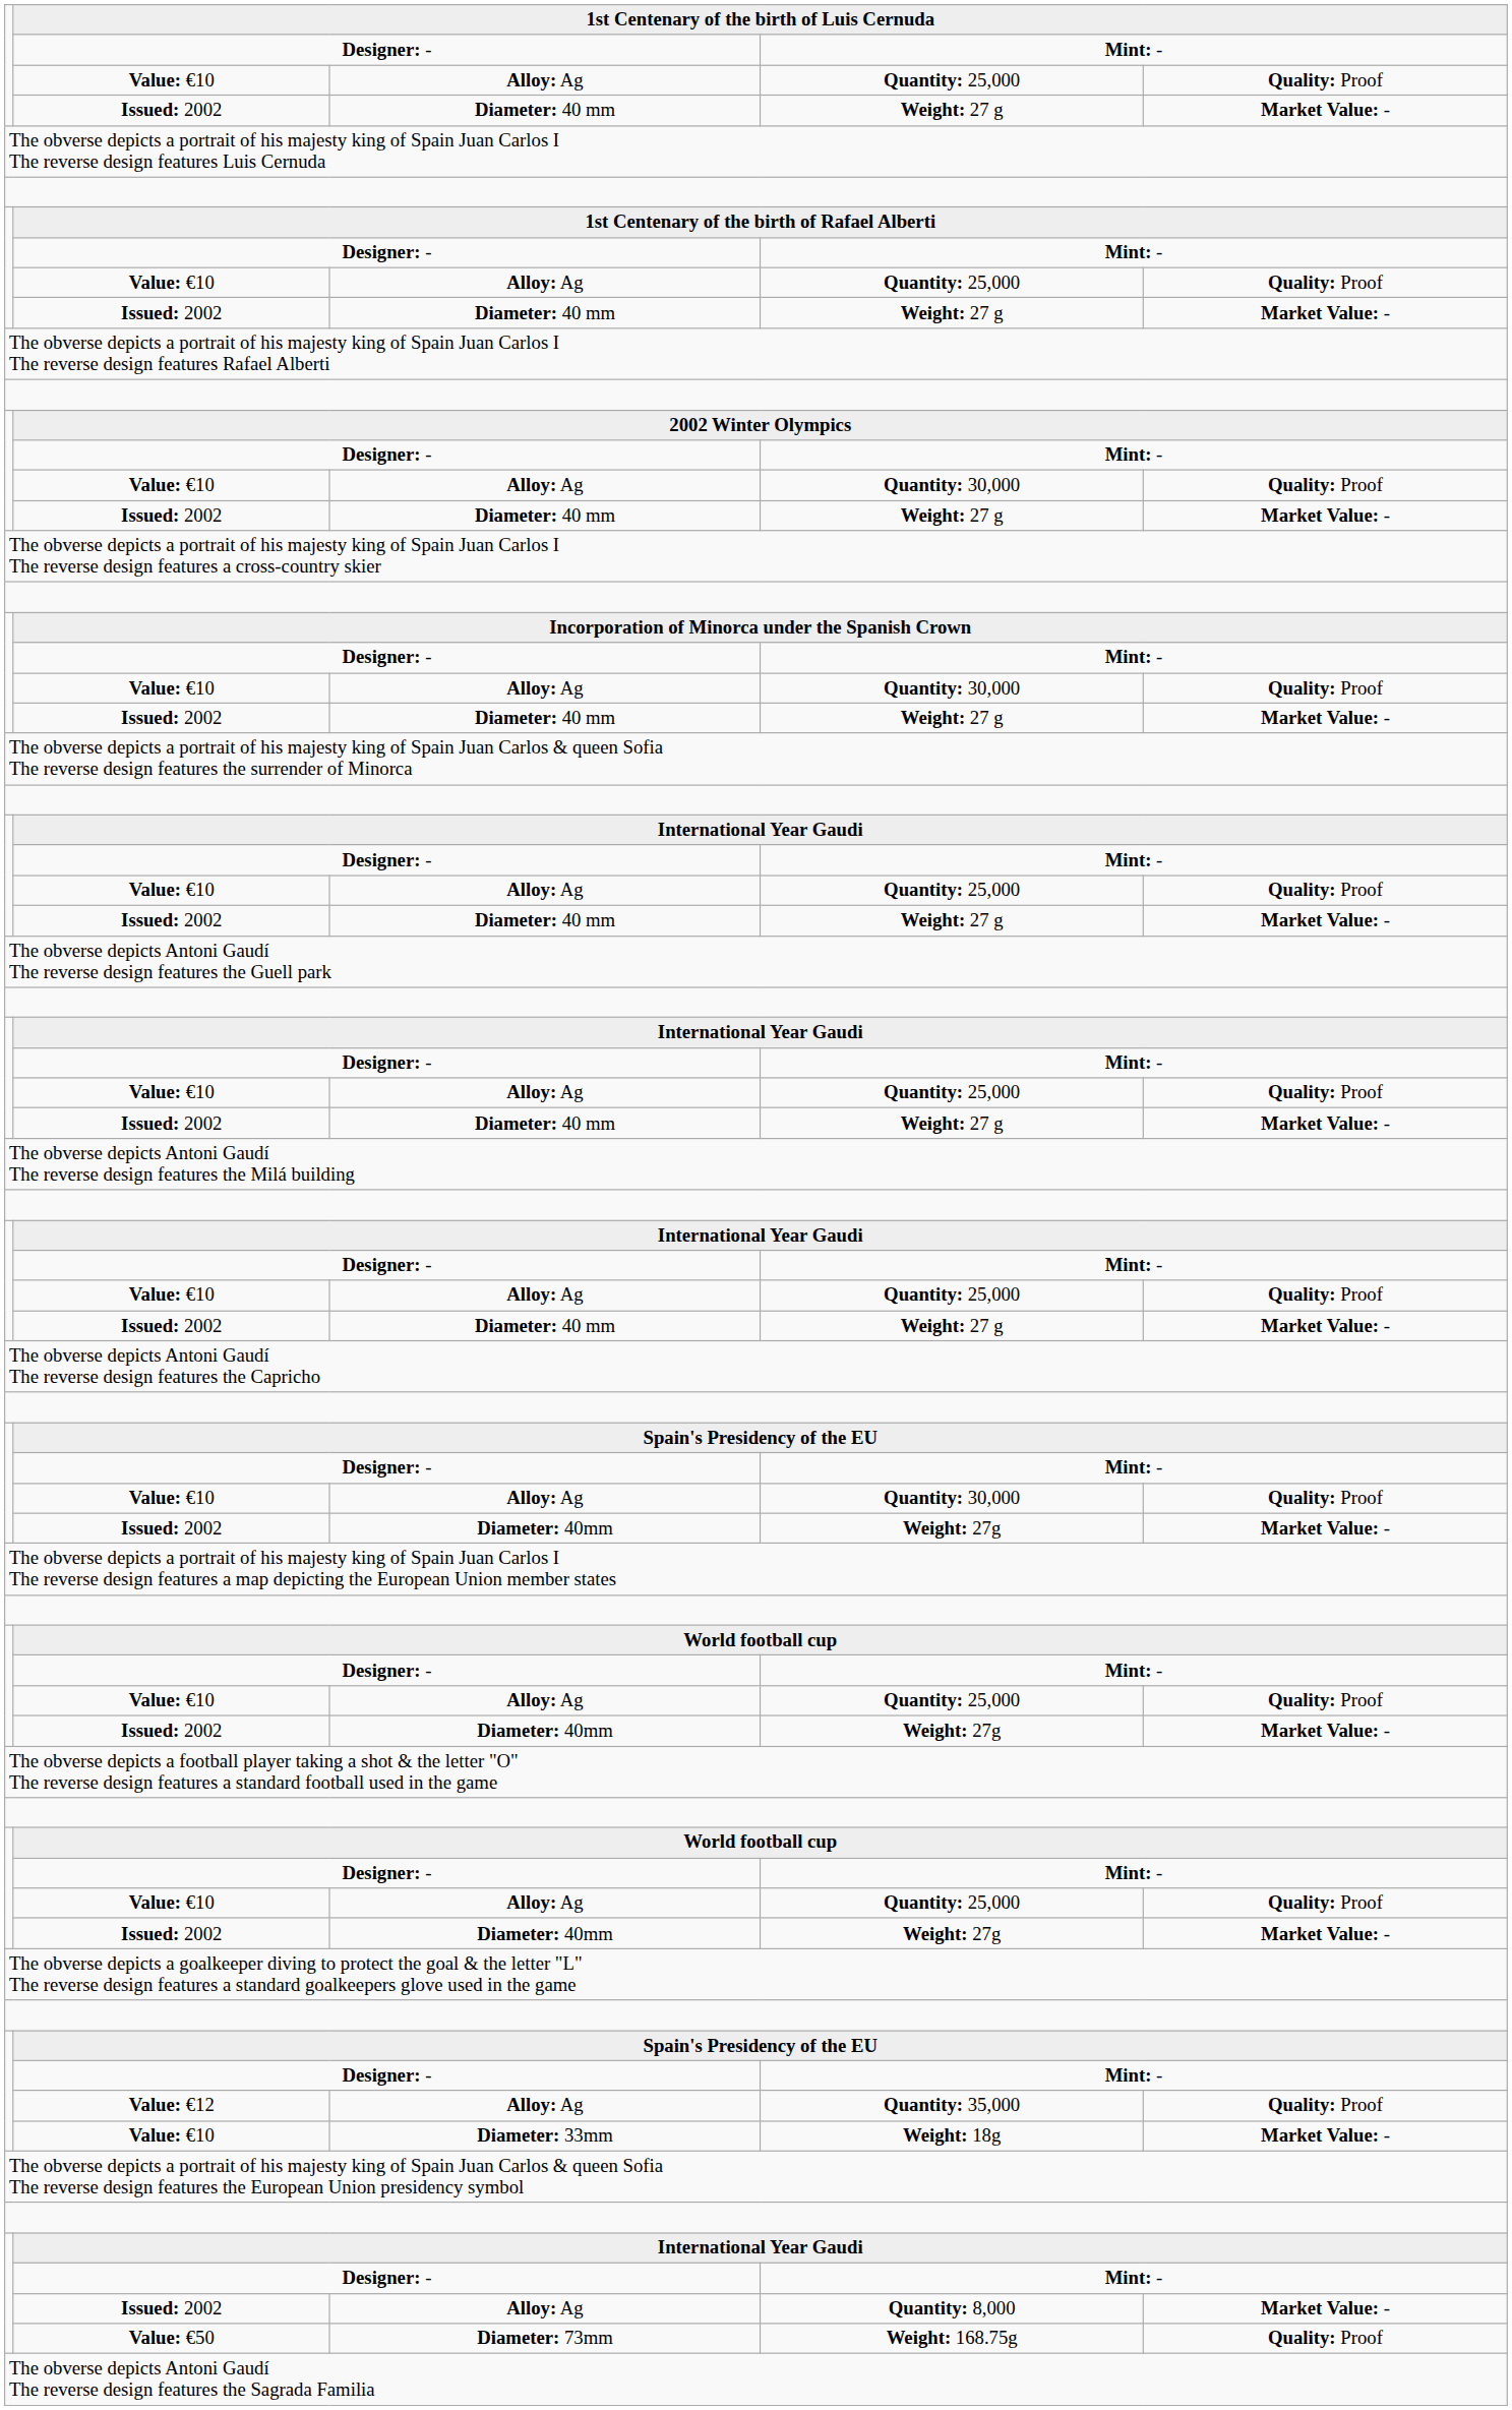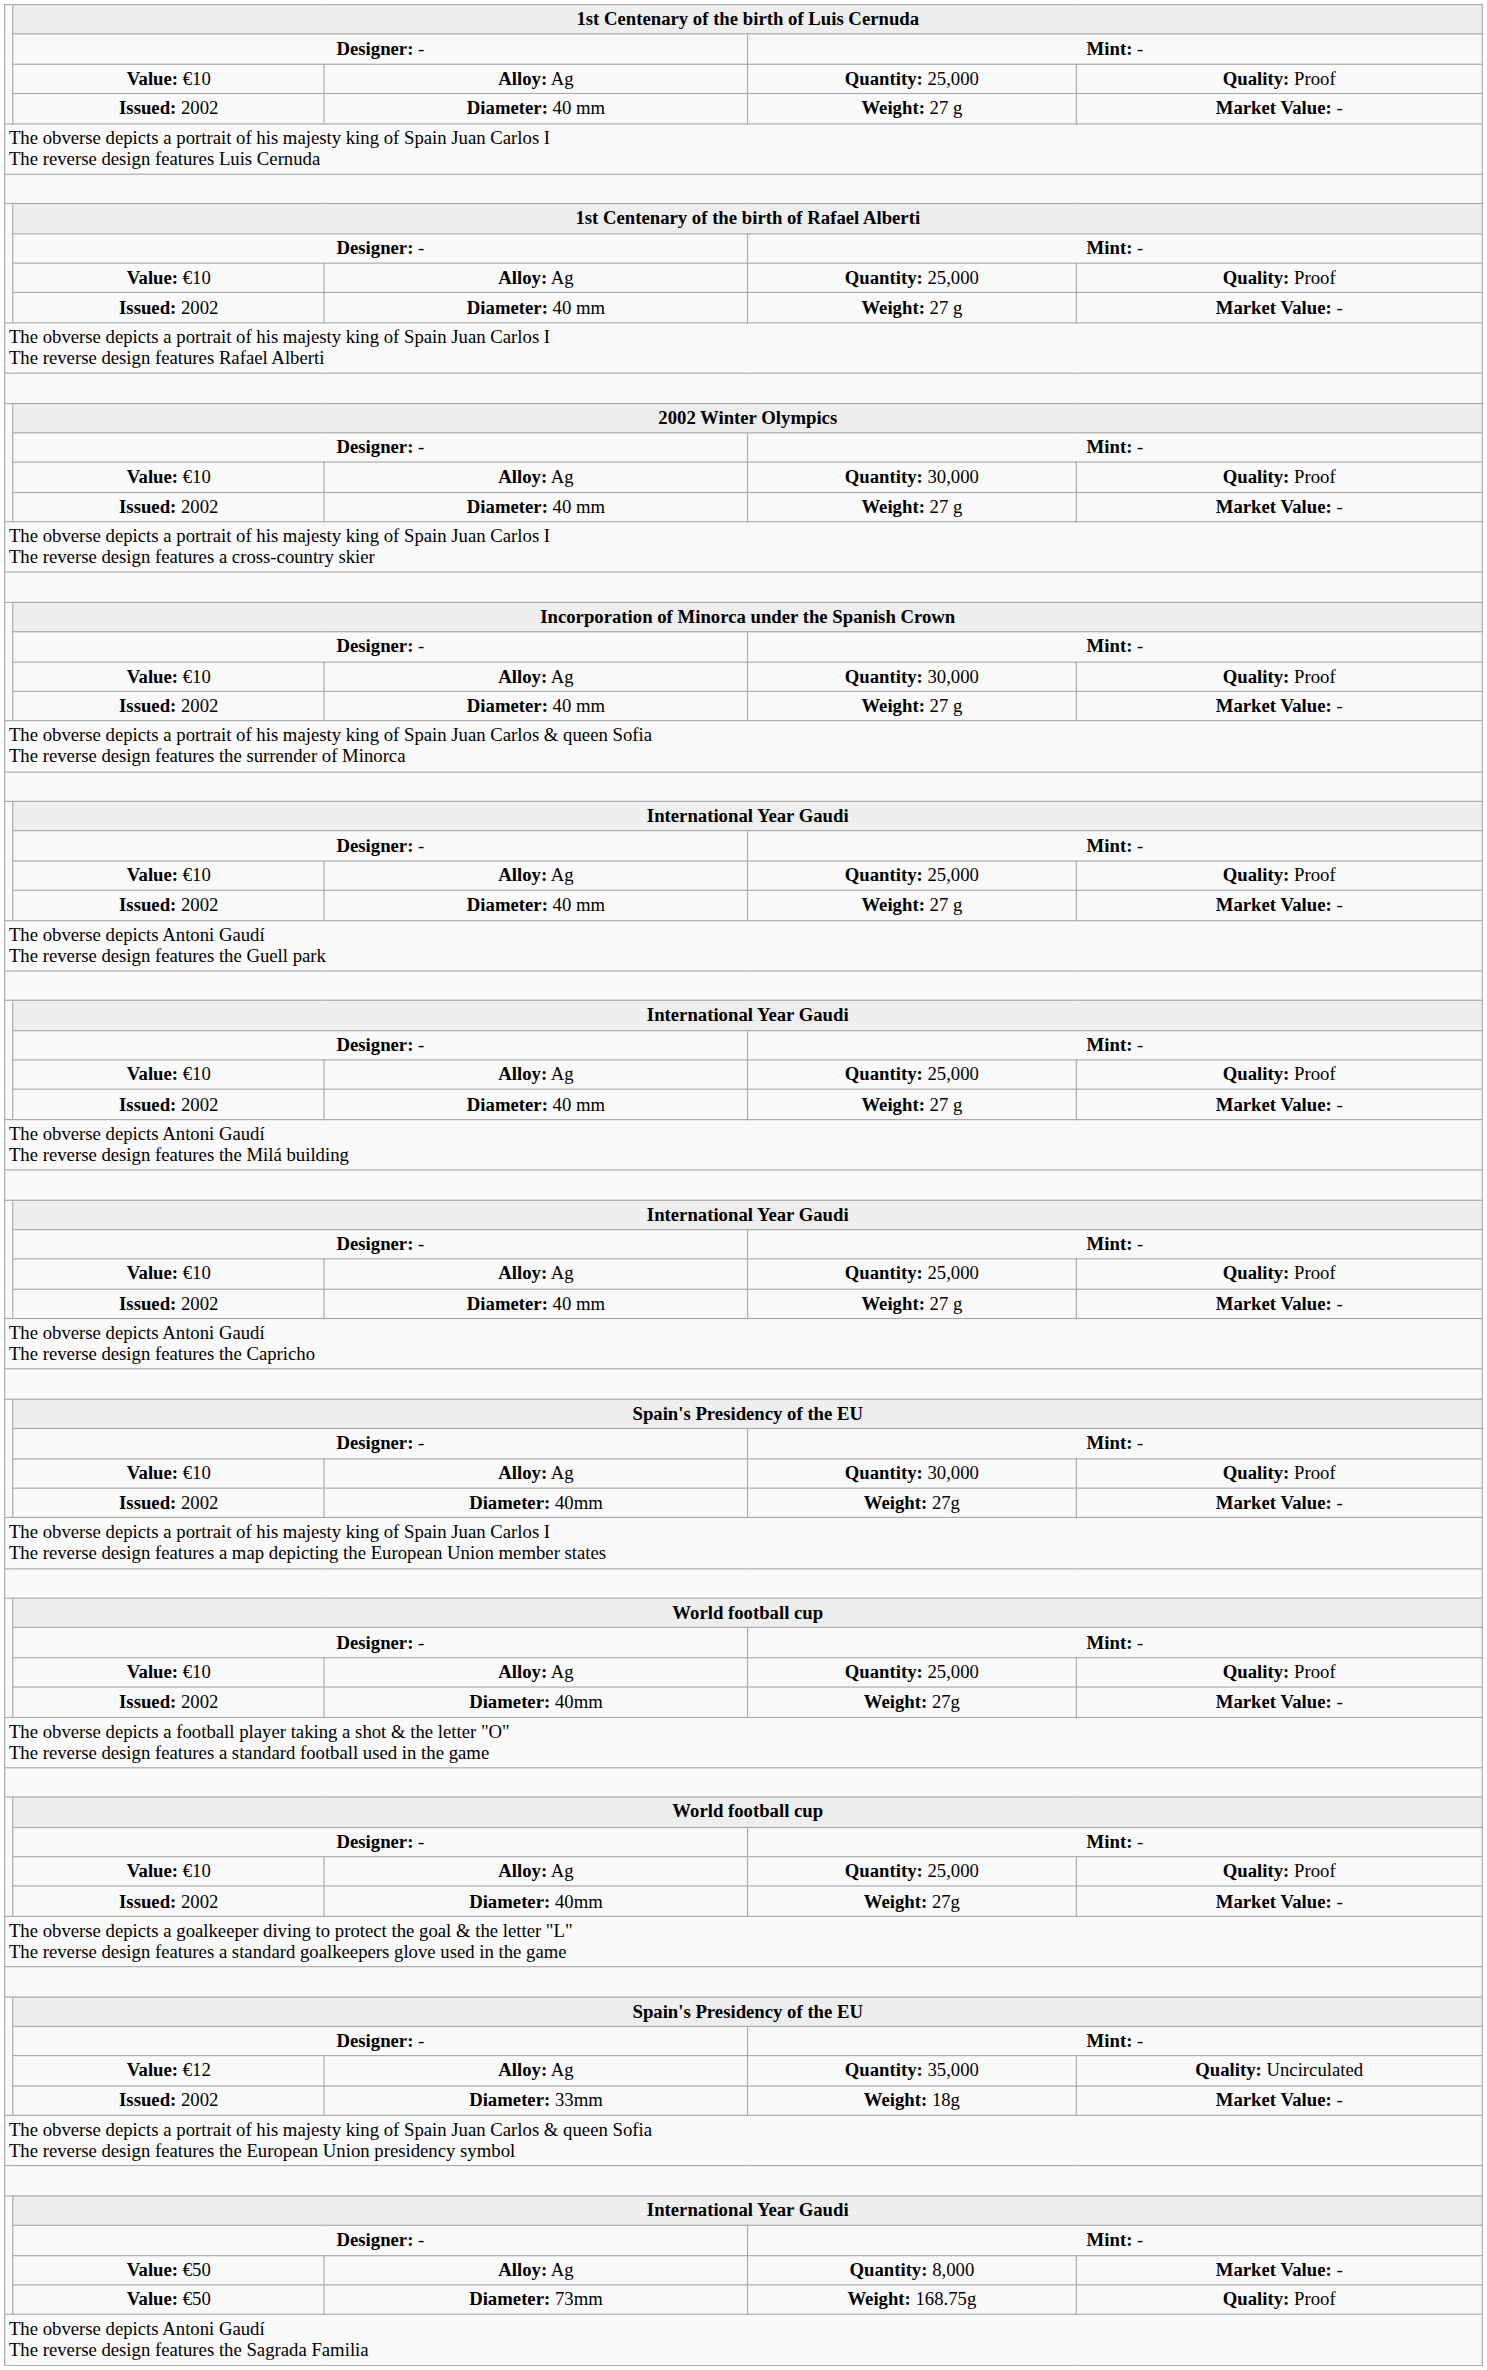Quantity: 35,000 | column 5: Quality: Proof -> Quality: Uncirculated
Weight: 18g | column 2: Value: €10 -> Issued: 2002
Quantity: 8,000 | column 2: Issued: 2002 -> Value: €50
